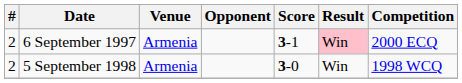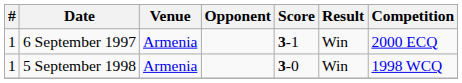6 September 1997 | #: 2 -> 1
6 September 1997 | Result: pink background -> no background
5 September 1998 | #: 2 -> 1
